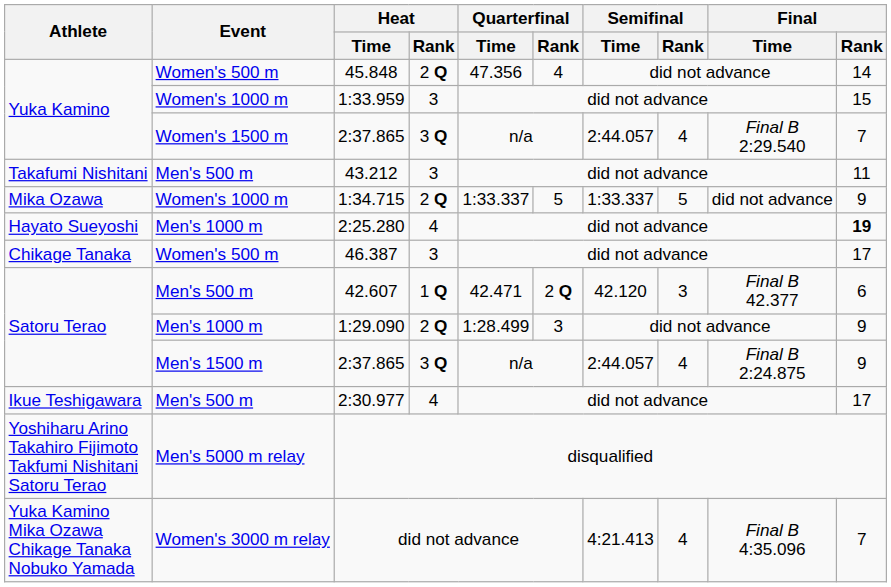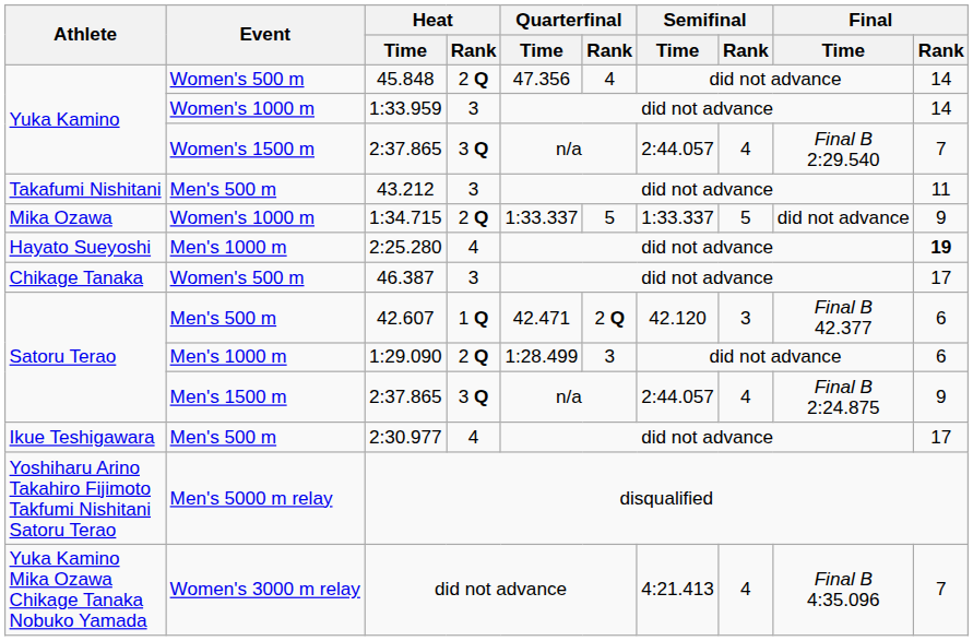1:33.959 | Final / Rank: 15 -> 14
1:29.090 | Final / Rank: 9 -> 6
